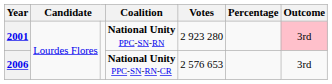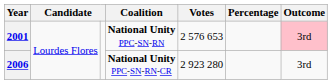2001 | Votes: 2 923 280 -> 2 576 653
2006 | Votes: 2 576 653 -> 2 923 280
